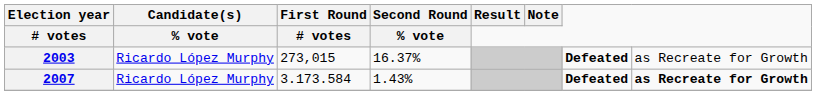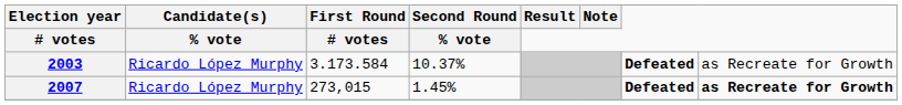2003 | First Round / # votes: 273,015 -> 3.173.584
2003 | Second Round / % vote: 16.37% -> 10.37%
2007 | First Round / # votes: 3.173.584 -> 273,015
2007 | Second Round / % vote: 1.43% -> 1.45%
